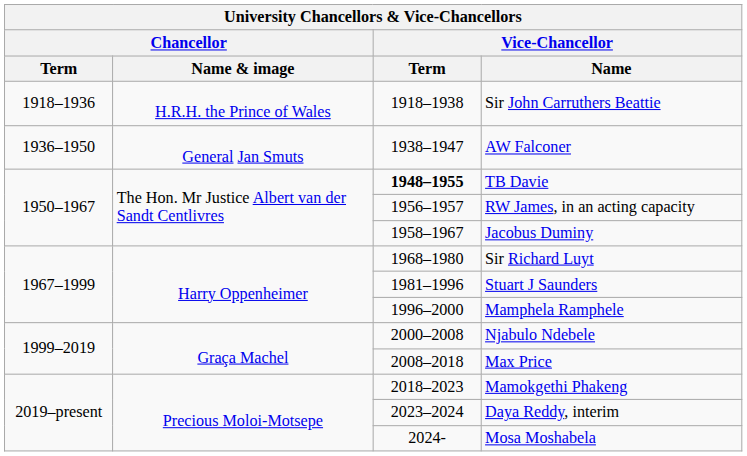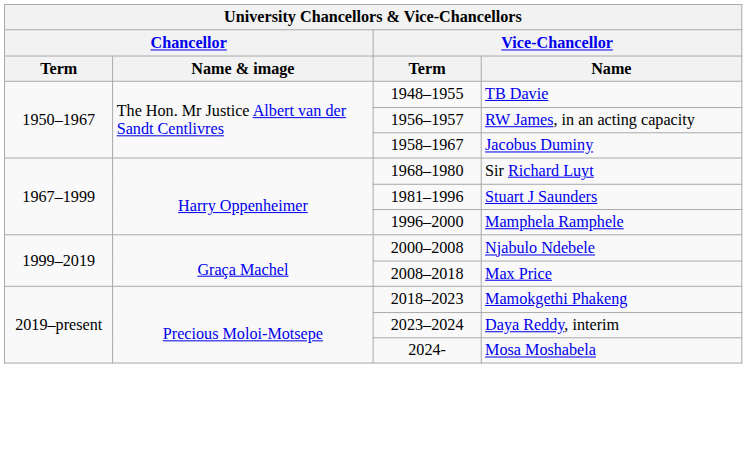- row: 1918–1936 | H.R.H. the Prince of Wales | 1918–1938 | Sir John Carruthers Beattie
- row: 1936–1950 | General Jan Smuts | 1938–1947 | AW Falconer
TB Davie | Vice-Chancellor / Term: bold -> normal
